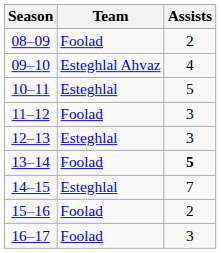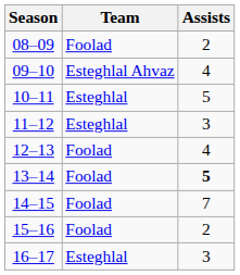11–12 | Team: Foolad -> Esteghlal
12–13 | Team: Esteghlal -> Foolad
12–13 | Assists: 3 -> 4
14–15 | Team: Esteghlal -> Foolad
16–17 | Team: Foolad -> Esteghlal
